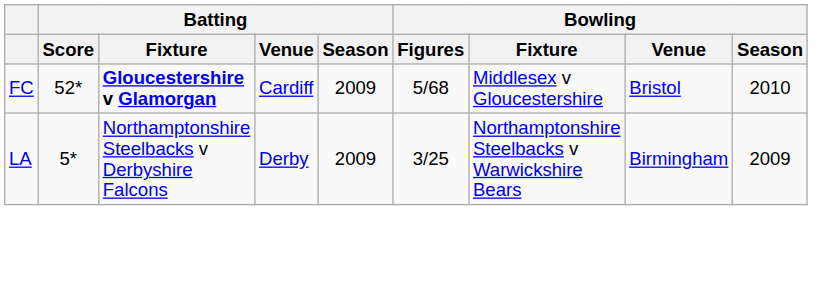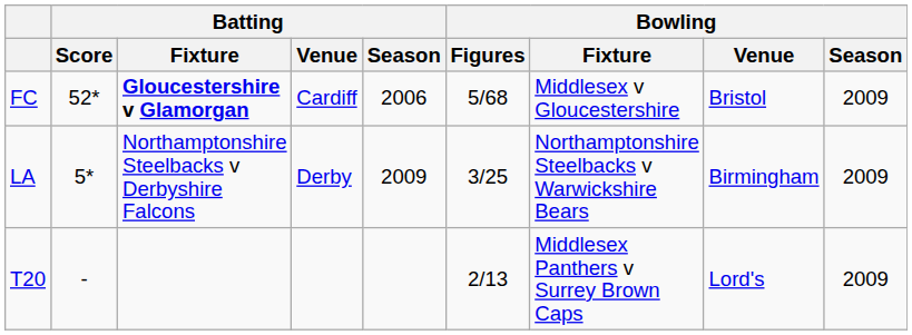FC | Batting / Season: 2009 -> 2006
FC | Bowling / Season: 2010 -> 2009
+ row: T20 | - | 2/13 | Middlesex Panthers v Surrey Brown Caps | Lord's | 2009
